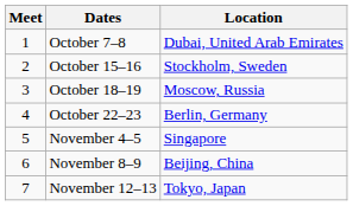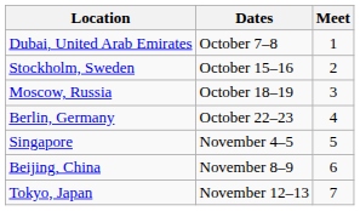columns swapped: Meet <-> Location
